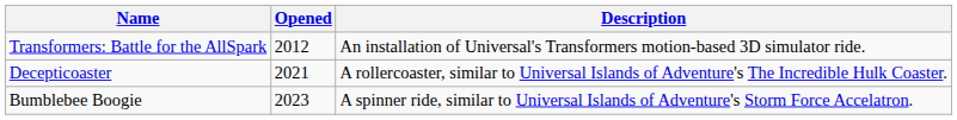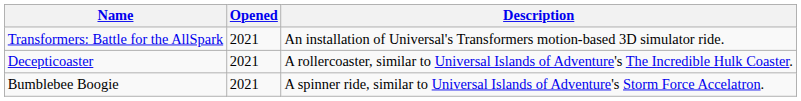Transformers: Battle for the AllSpark | Opened: 2012 -> 2021
Bumblebee Boogie | Opened: 2023 -> 2021
